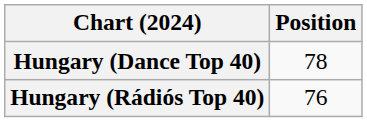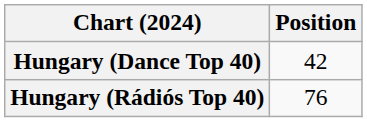Hungary (Dance Top 40) | Position: 78 -> 42
